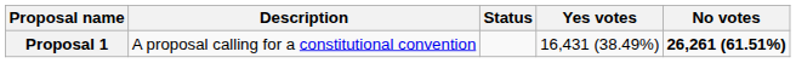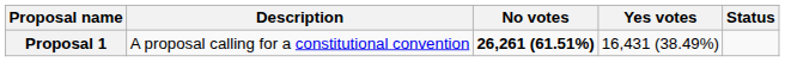columns swapped: Status <-> No votes
